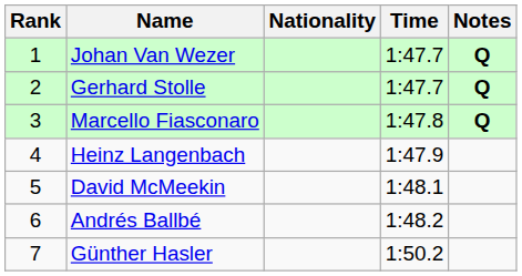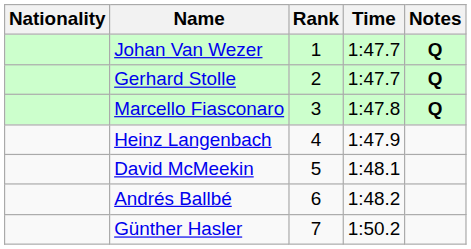columns swapped: Rank <-> Nationality
